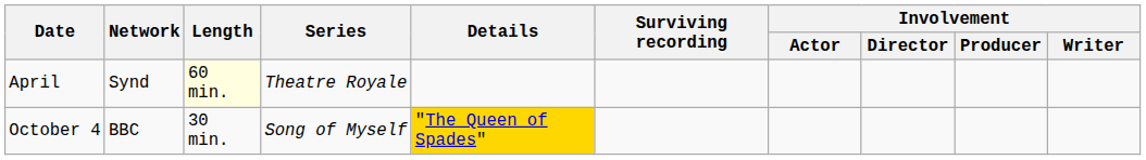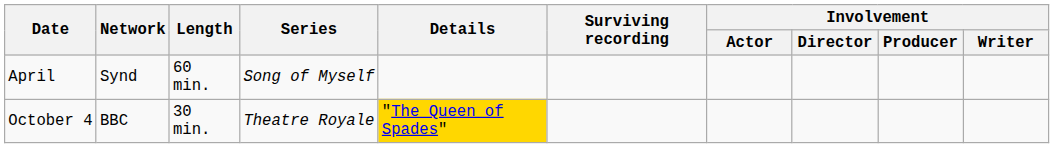April | Length: lightyellow background -> no background
April | Series: Theatre Royale -> Song of Myself
October 4 | Series: Song of Myself -> Theatre Royale
